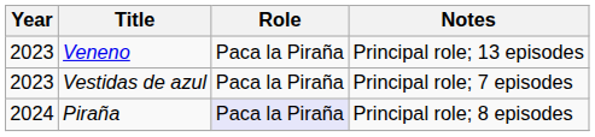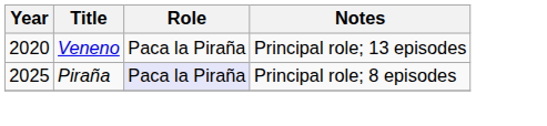Veneno | Year: 2023 -> 2020
- row: 2023 | Vestidas de azul | Paca la Piraña | Principal role; 7 episodes
Piraña | Year: 2024 -> 2025
